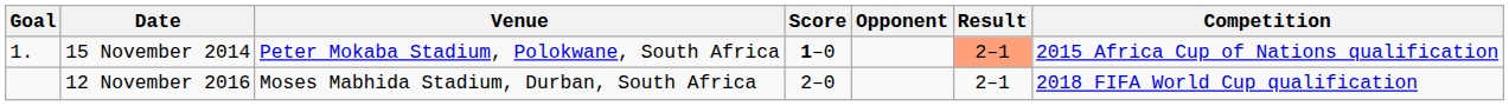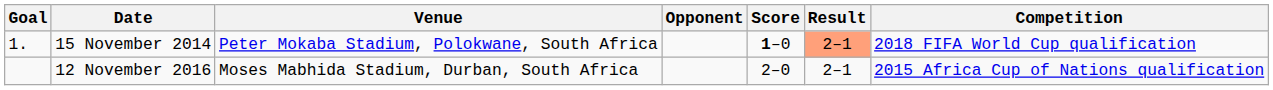columns swapped: Opponent <-> Score
15 November 2014 | Competition: 2015 Africa Cup of Nations qualification -> 2018 FIFA World Cup qualification
12 November 2016 | Competition: 2018 FIFA World Cup qualification -> 2015 Africa Cup of Nations qualification
